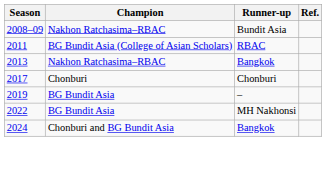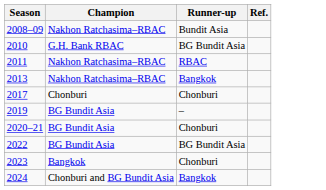+ row: 2010 | G.H. Bank RBAC | BG Bundit Asia
2011 | Champion: BG Bundit Asia (College of Asian Scholars) -> Nakhon Ratchasima–RBAC
+ row: 2020–21 | BG Bundit Asia | Chonburi
2022 | Runner-up: MH Nakhonsi -> BG Bundit Asia
+ row: 2023 | Bangkok | Chonburi
